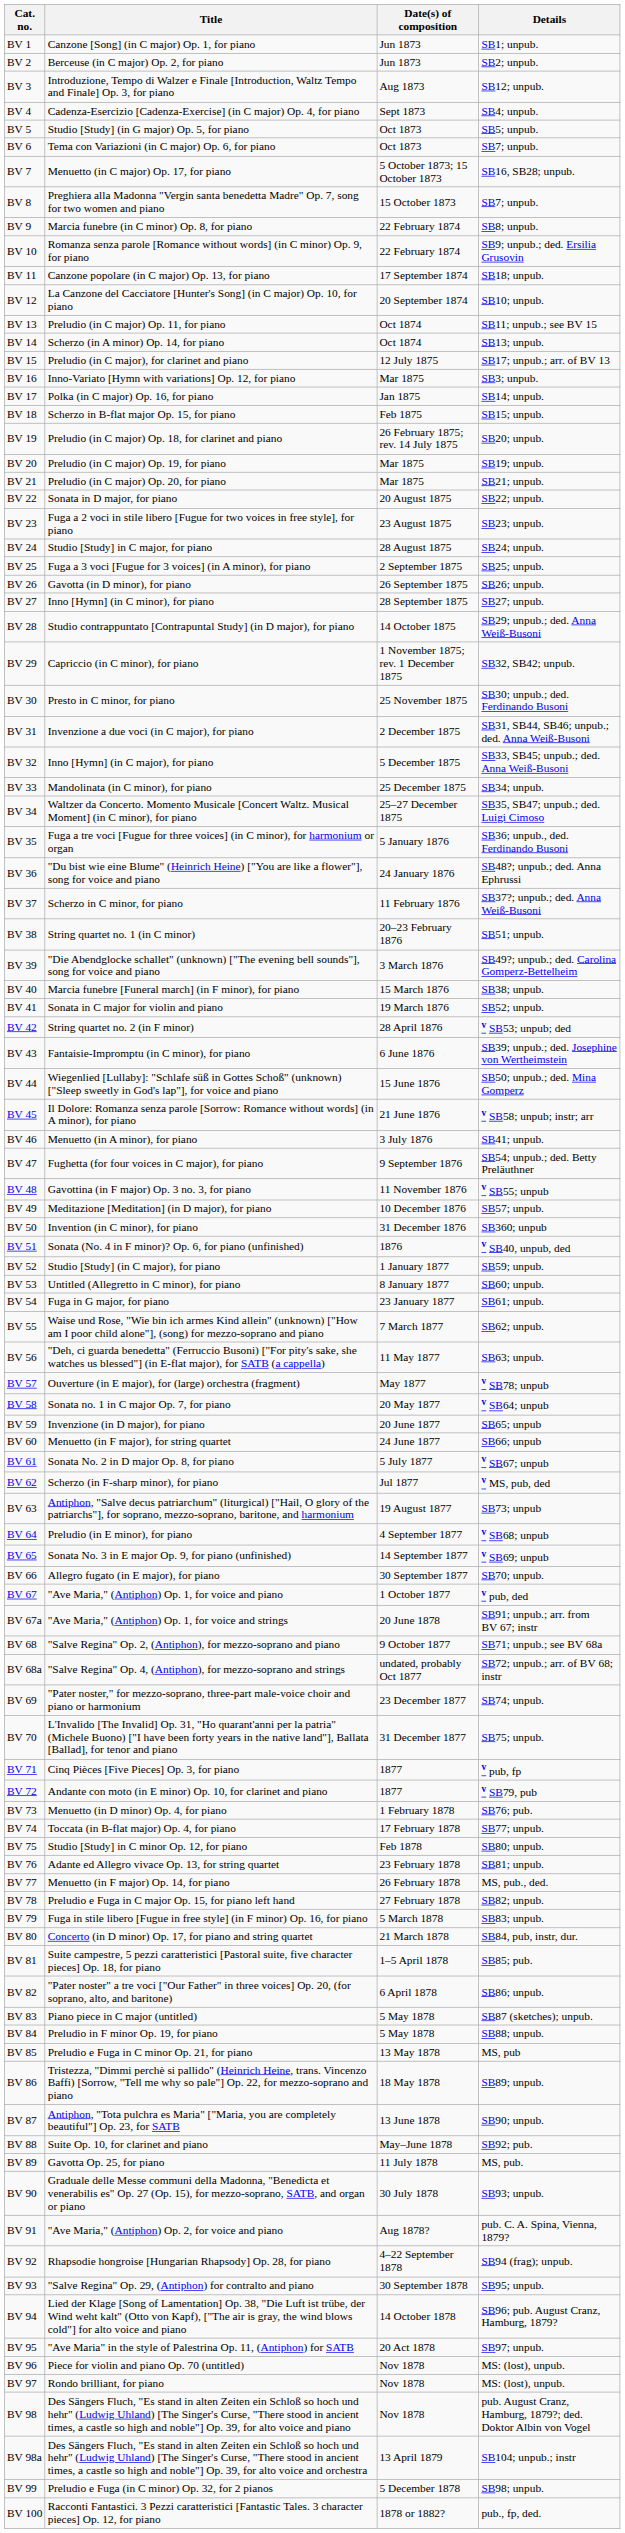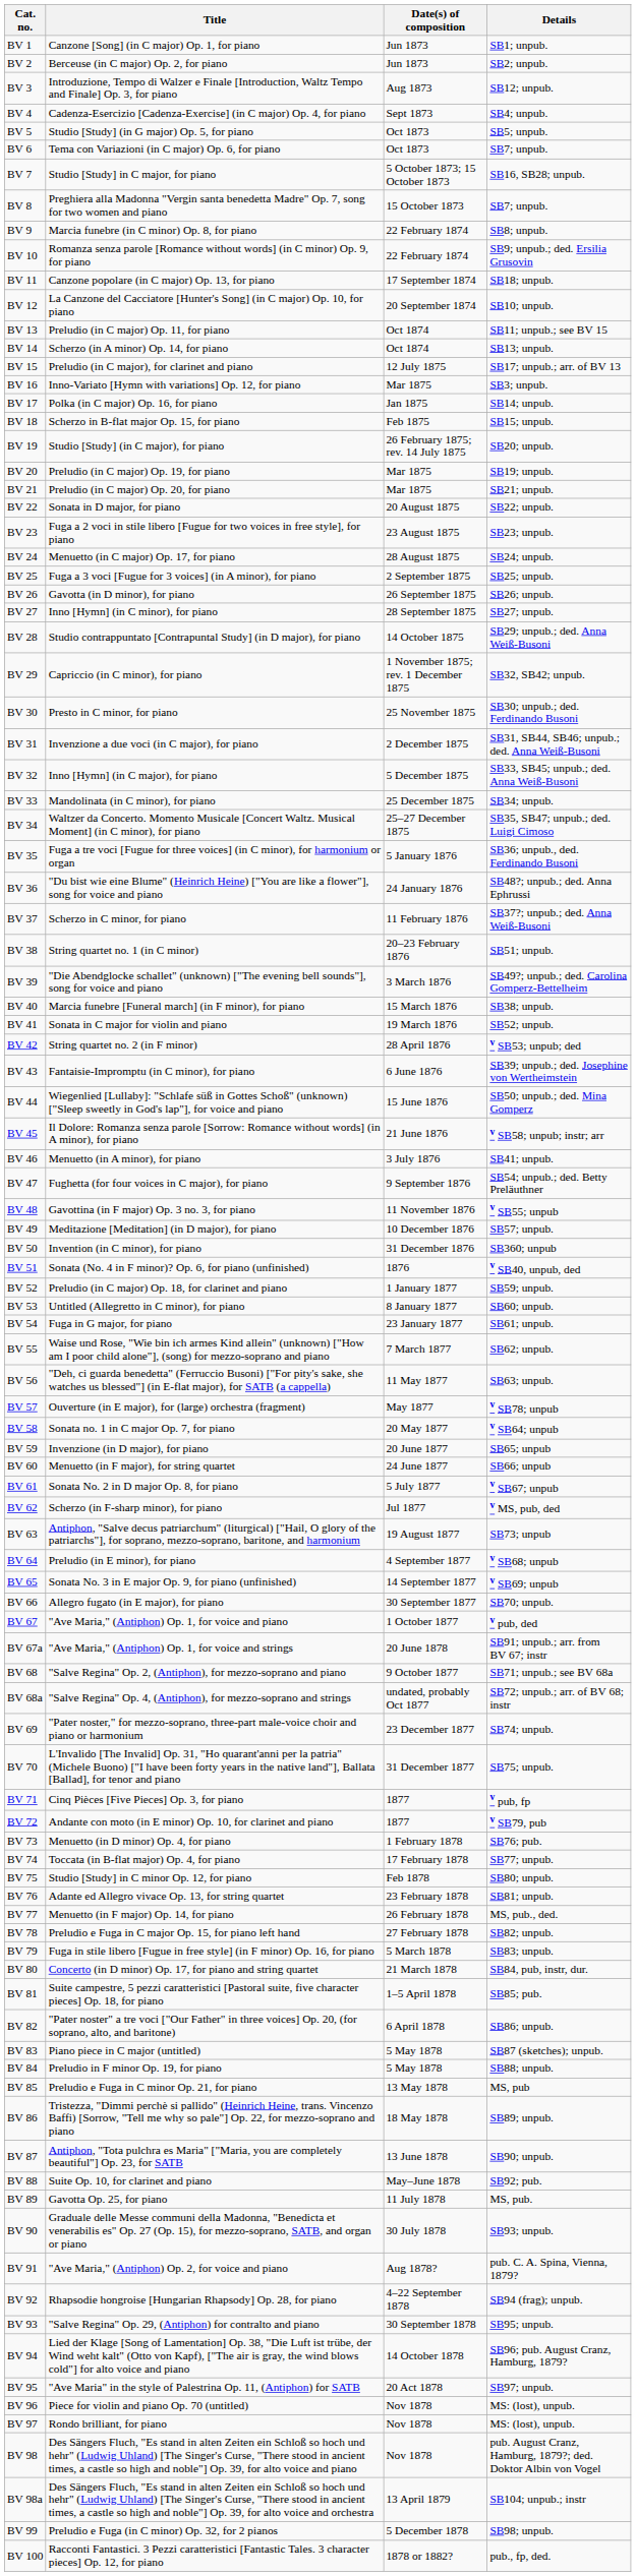BV 7 | Title: Menuetto (in C major) Op. 17, for piano -> Studio [Study] in C major, for piano
BV 19 | Title: Preludio (in C major) Op. 18, for clarinet and piano -> Studio [Study] (in C major), for piano
BV 24 | Title: Studio [Study] in C major, for piano -> Menuetto (in C major) Op. 17, for piano
BV 52 | Title: Studio [Study] (in C major), for piano -> Preludio (in C major) Op. 18, for clarinet and piano
